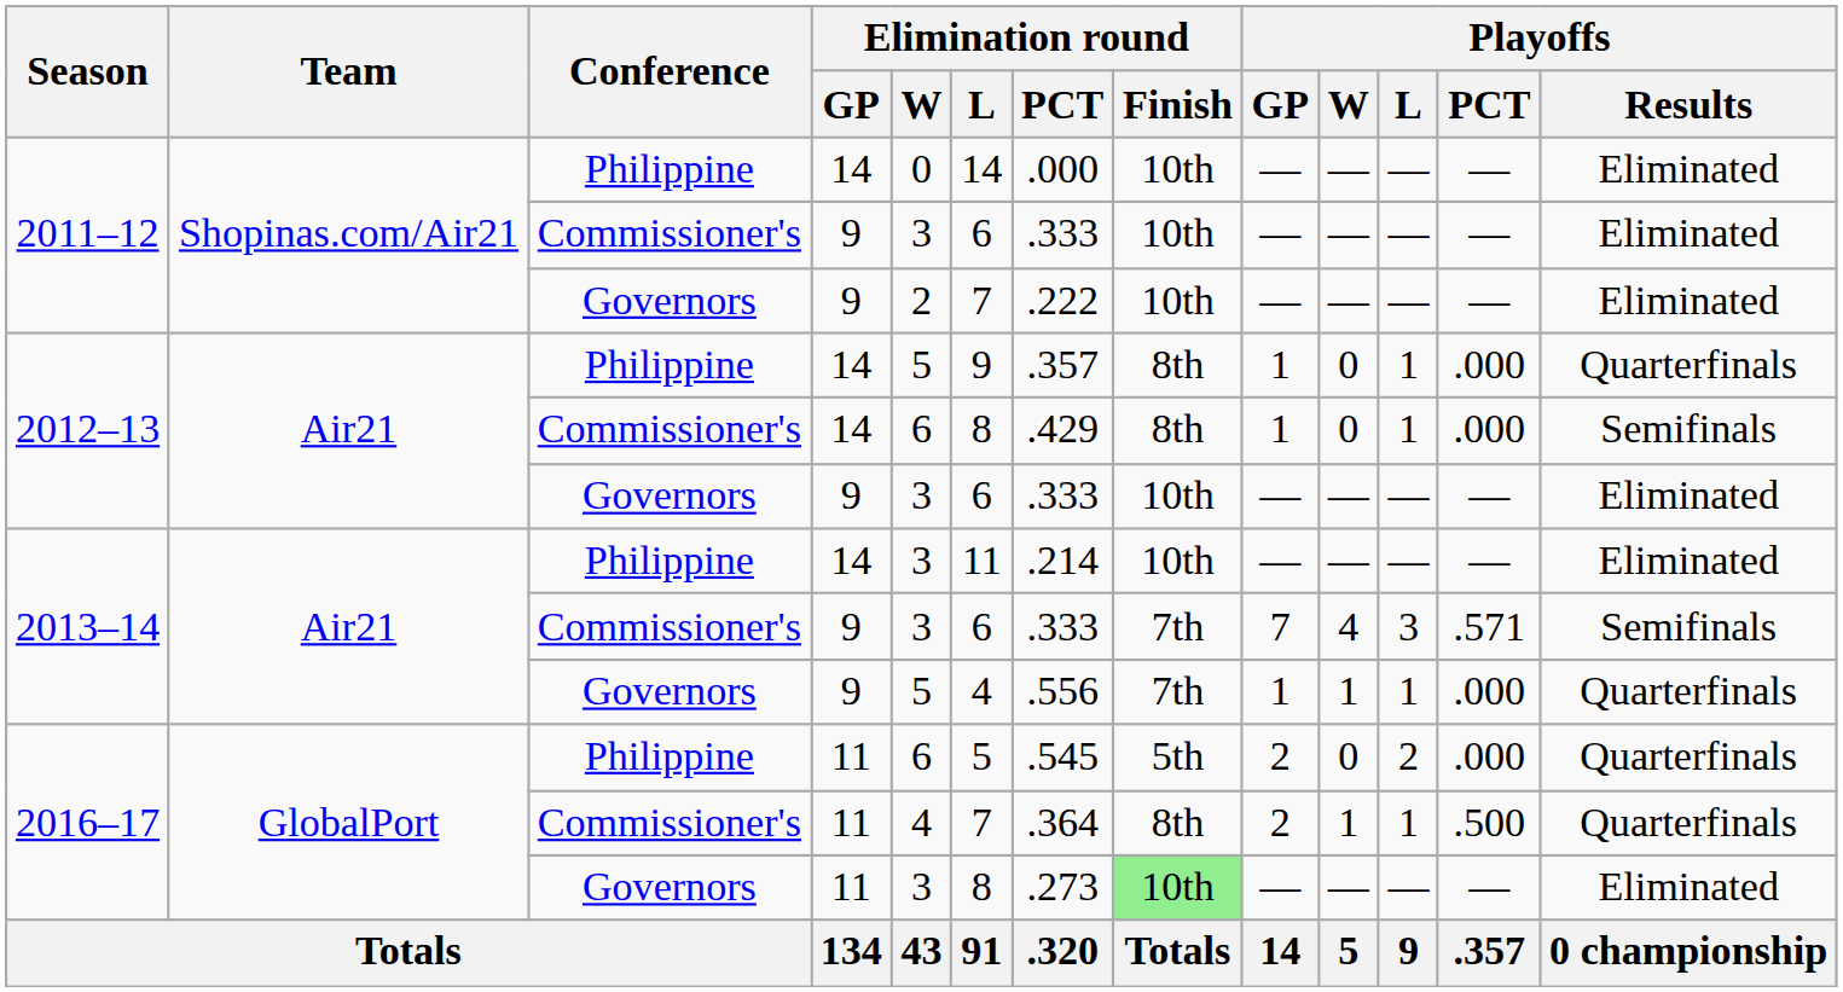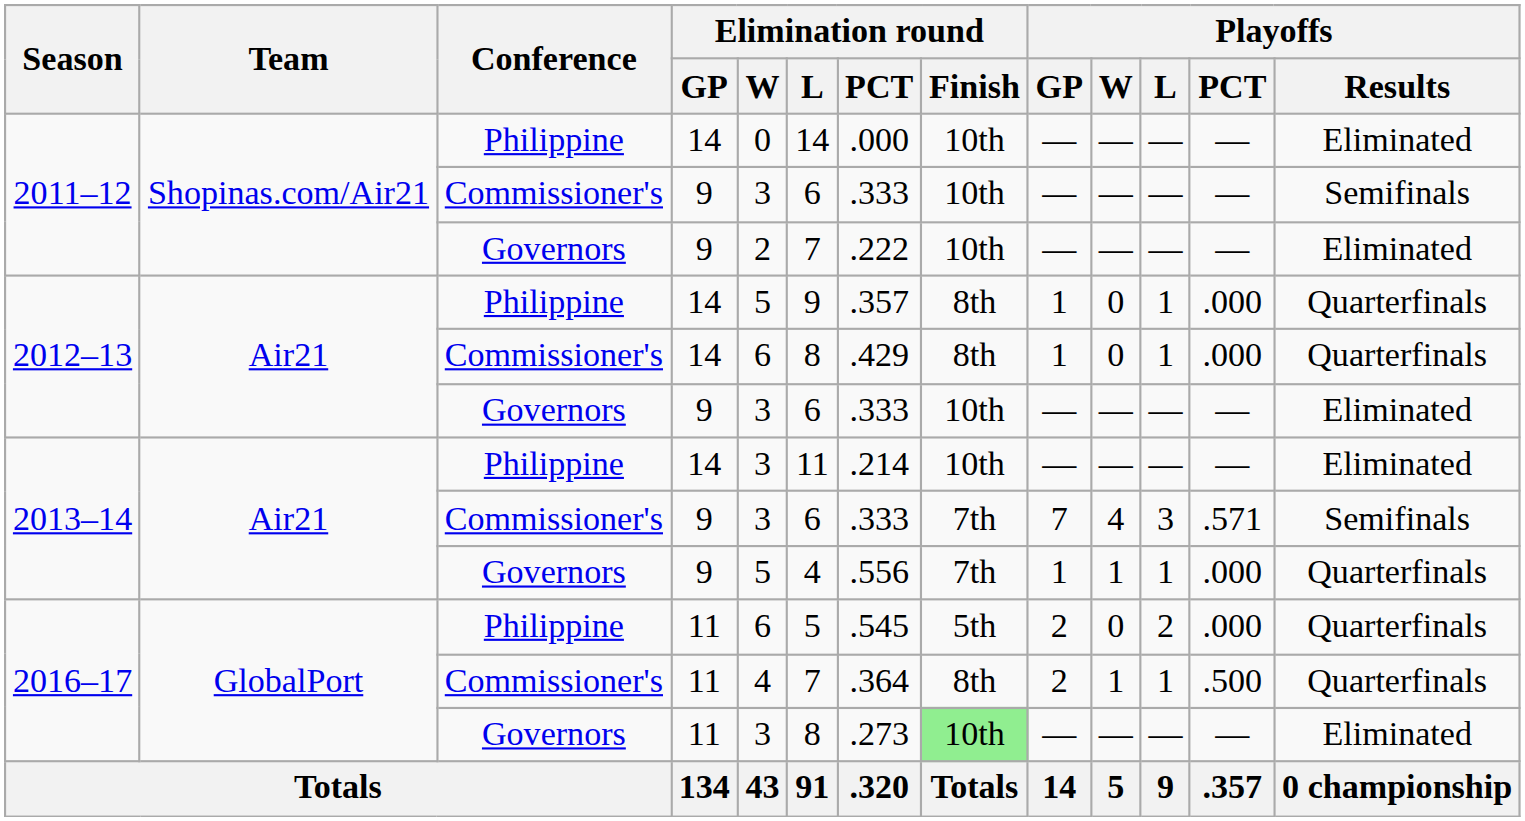2011–12 / Commissioner's | Playoffs / Results: Eliminated -> Semifinals
2012–13 / Commissioner's | Playoffs / Results: Semifinals -> Quarterfinals
